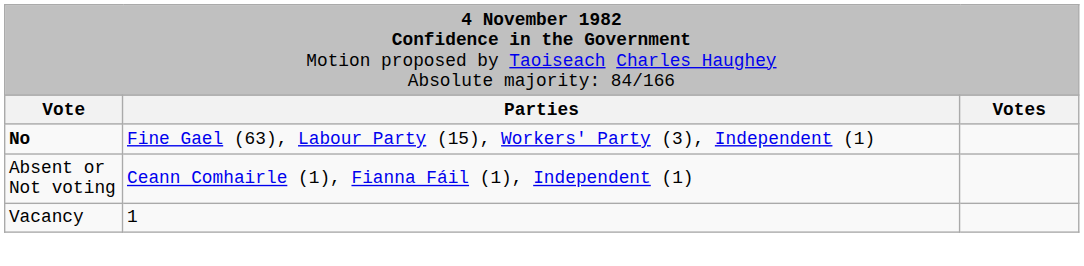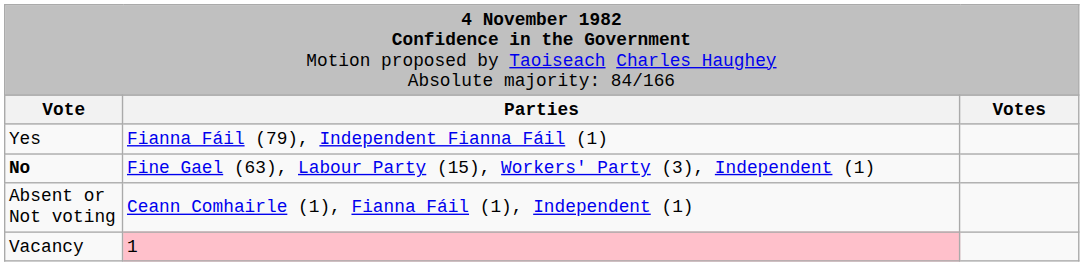+ row: Yes | Fianna Fáil (79), Independent Fianna Fáil (1)
Vacancy | column 2: no background -> pink background
